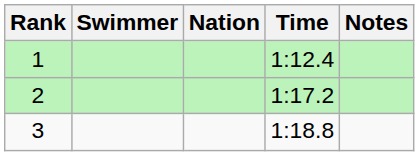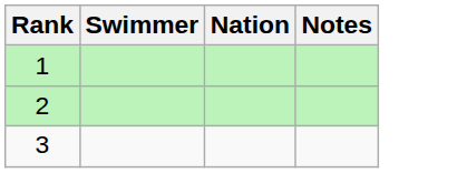- column: Time | 1:12.4 | 1:17.2 | 1:18.8
